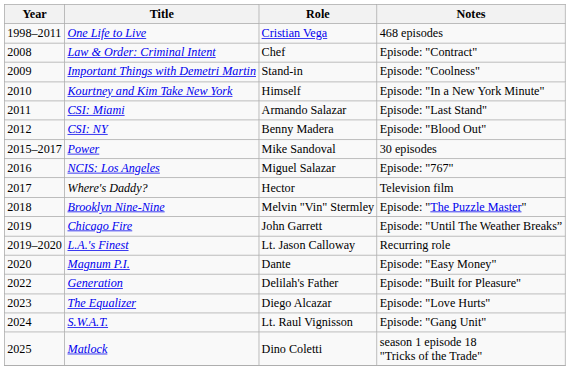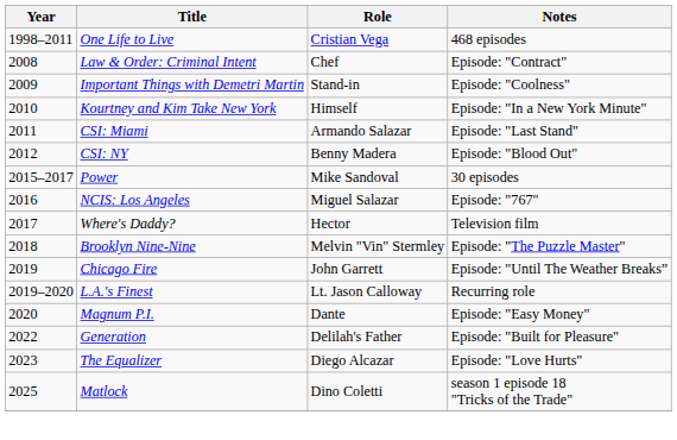- row: 2024 | S.W.A.T. | Lt. Raul Vignisson | Episode: "Gang Unit"
